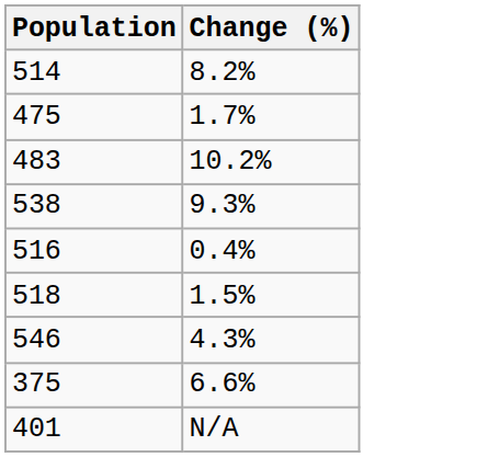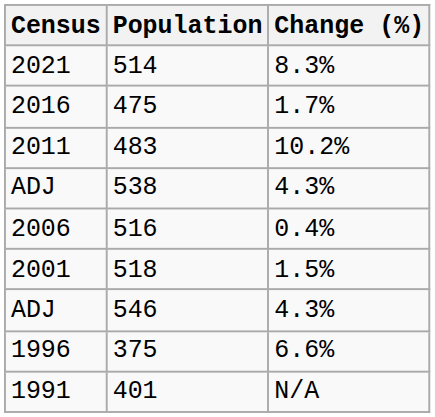+ column: Census | 2021 | 2016 | 2011 | ADJ | 2006 | 2001 | ADJ | 1996 | 1991
514 | Change (%): 8.2% -> 8.3%
538 | Change (%): 9.3% -> 4.3%
